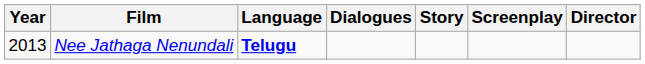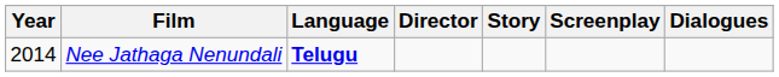columns swapped: Director <-> Dialogues
Nee Jathaga Nenundali | Year: 2013 -> 2014
